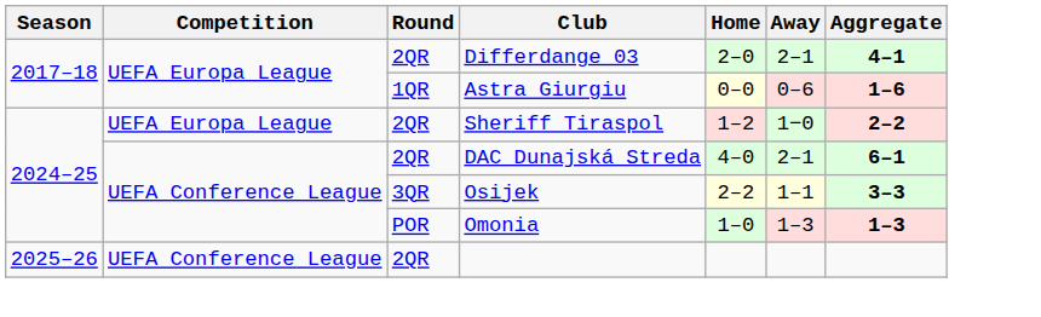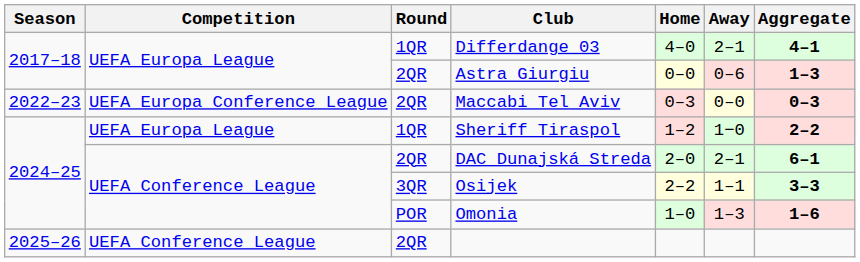Differdange 03 | Round: 2QR -> 1QR
Differdange 03 | Home: 2–0 -> 4–0
Astra Giurgiu | Round: 1QR -> 2QR
Astra Giurgiu | Aggregate: 1–6 -> 1–3
+ row: 2022–23 | UEFA Europa Conference League | 2QR | Maccabi Tel Aviv | 0–3 | 0–0 | 0–3
Sheriff Tiraspol | Round: 2QR -> 1QR
DAC Dunajská Streda | Home: 4–0 -> 2–0
Omonia | Aggregate: 1–3 -> 1–6
